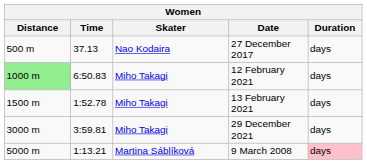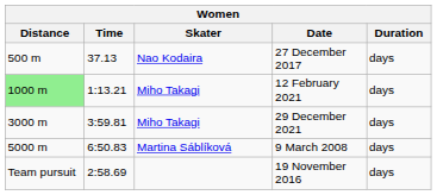12 February 2021 | Time: 6:50.83 -> 1:13.21
- row: 1500 m | 1:52.78 | Miho Takagi | 13 February 2021 | days
9 March 2008 | Time: 1:13.21 -> 6:50.83
9 March 2008 | Duration: pink background -> no background
+ row: Team pursuit | 2:58.69 | 19 November 2016 | days
